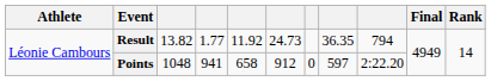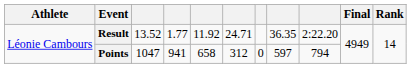Result | column 3: 13.82 -> 13.52
Result | column 6: 24.73 -> 24.71
Result | column 9: 794 -> 2:22.20
Points | column 3: 1048 -> 1047
Points | column 6: 912 -> 312
Points | column 9: 2:22.20 -> 794
